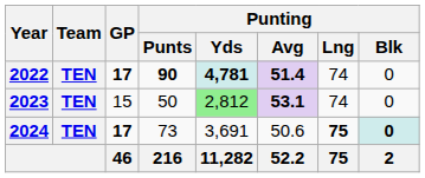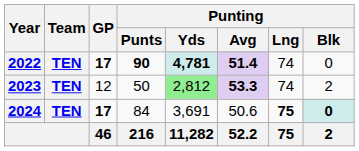2023 | GP: 15 -> 12
2023 | Punting / Avg: 53.1 -> 53.3
2023 | Punting / Blk: 0 -> 2
2024 | Punting / Punts: 73 -> 84
